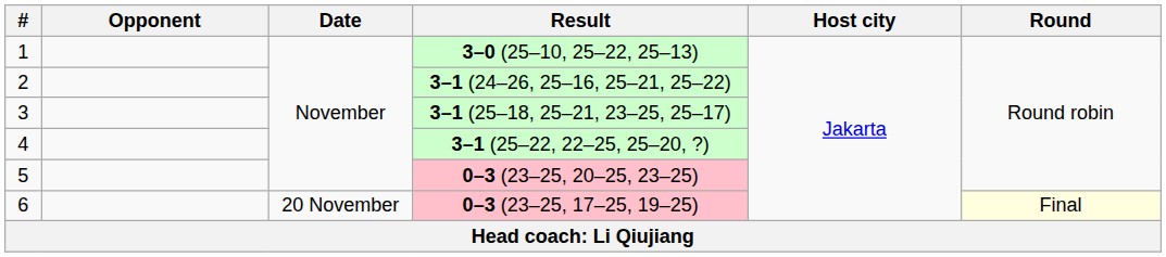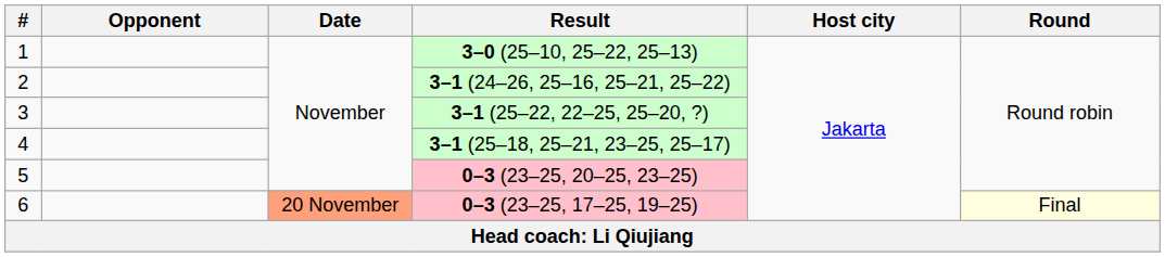3 | Result: 3–1 (25–18, 25–21, 23–25, 25–17) -> 3–1 (25–22, 22–25, 25–20, ?)
4 | Result: 3–1 (25–22, 22–25, 25–20, ?) -> 3–1 (25–18, 25–21, 23–25, 25–17)
6 | Date: no background -> lightsalmon background
